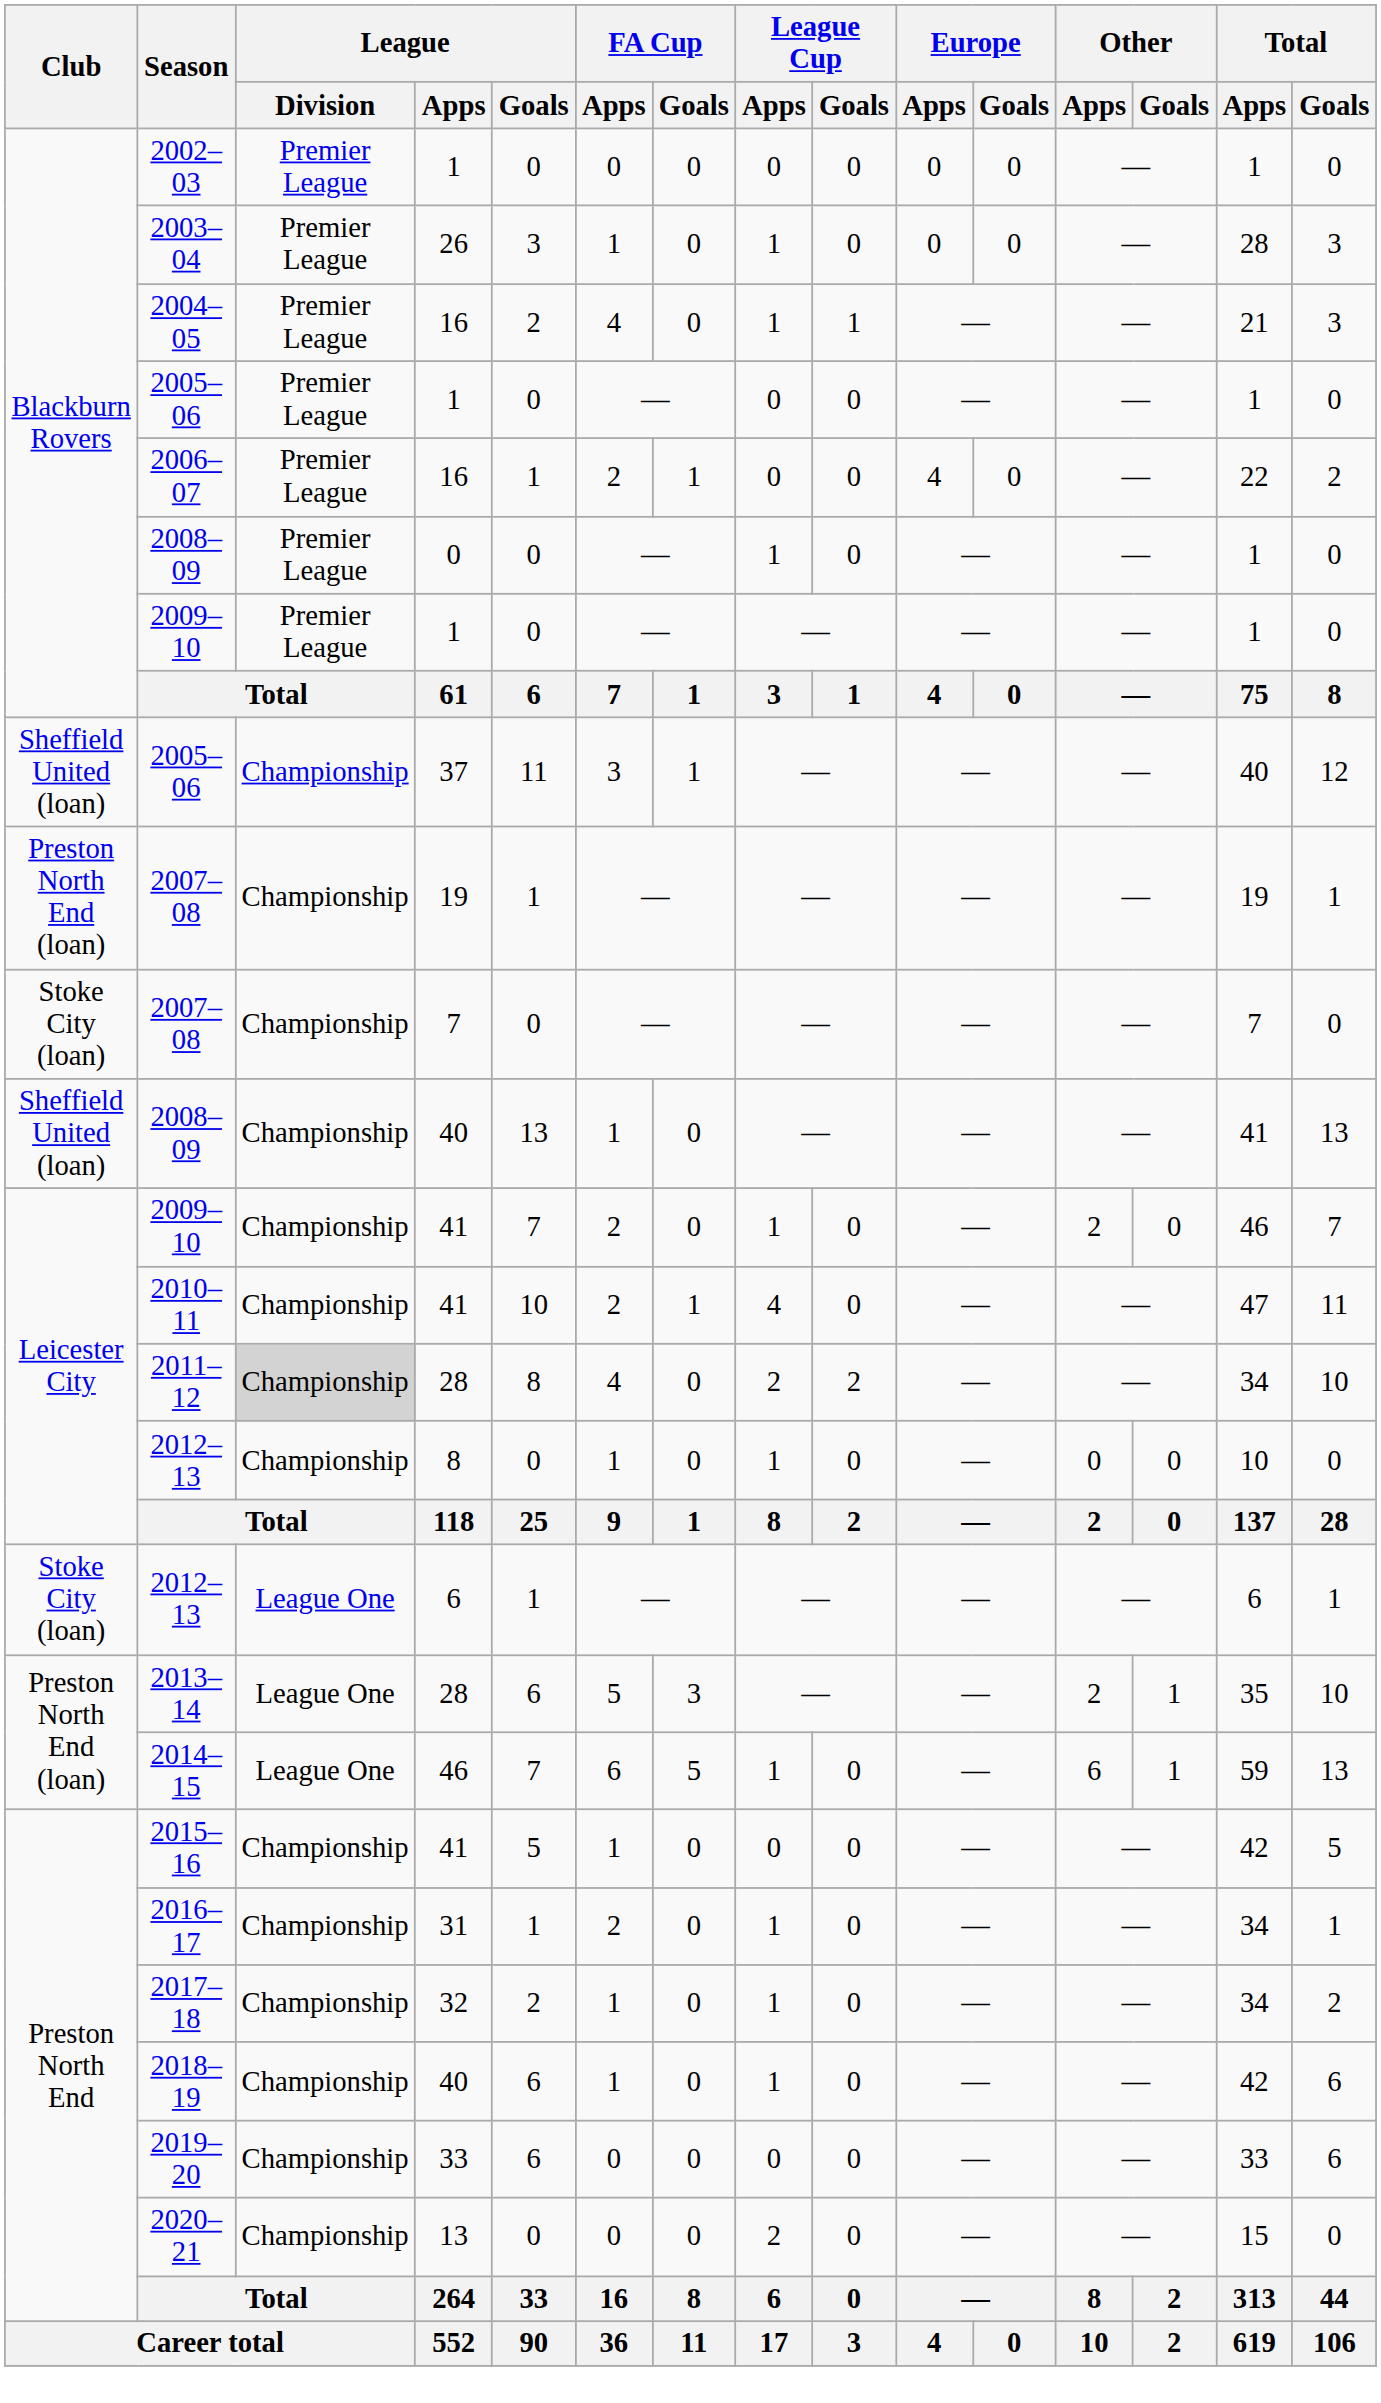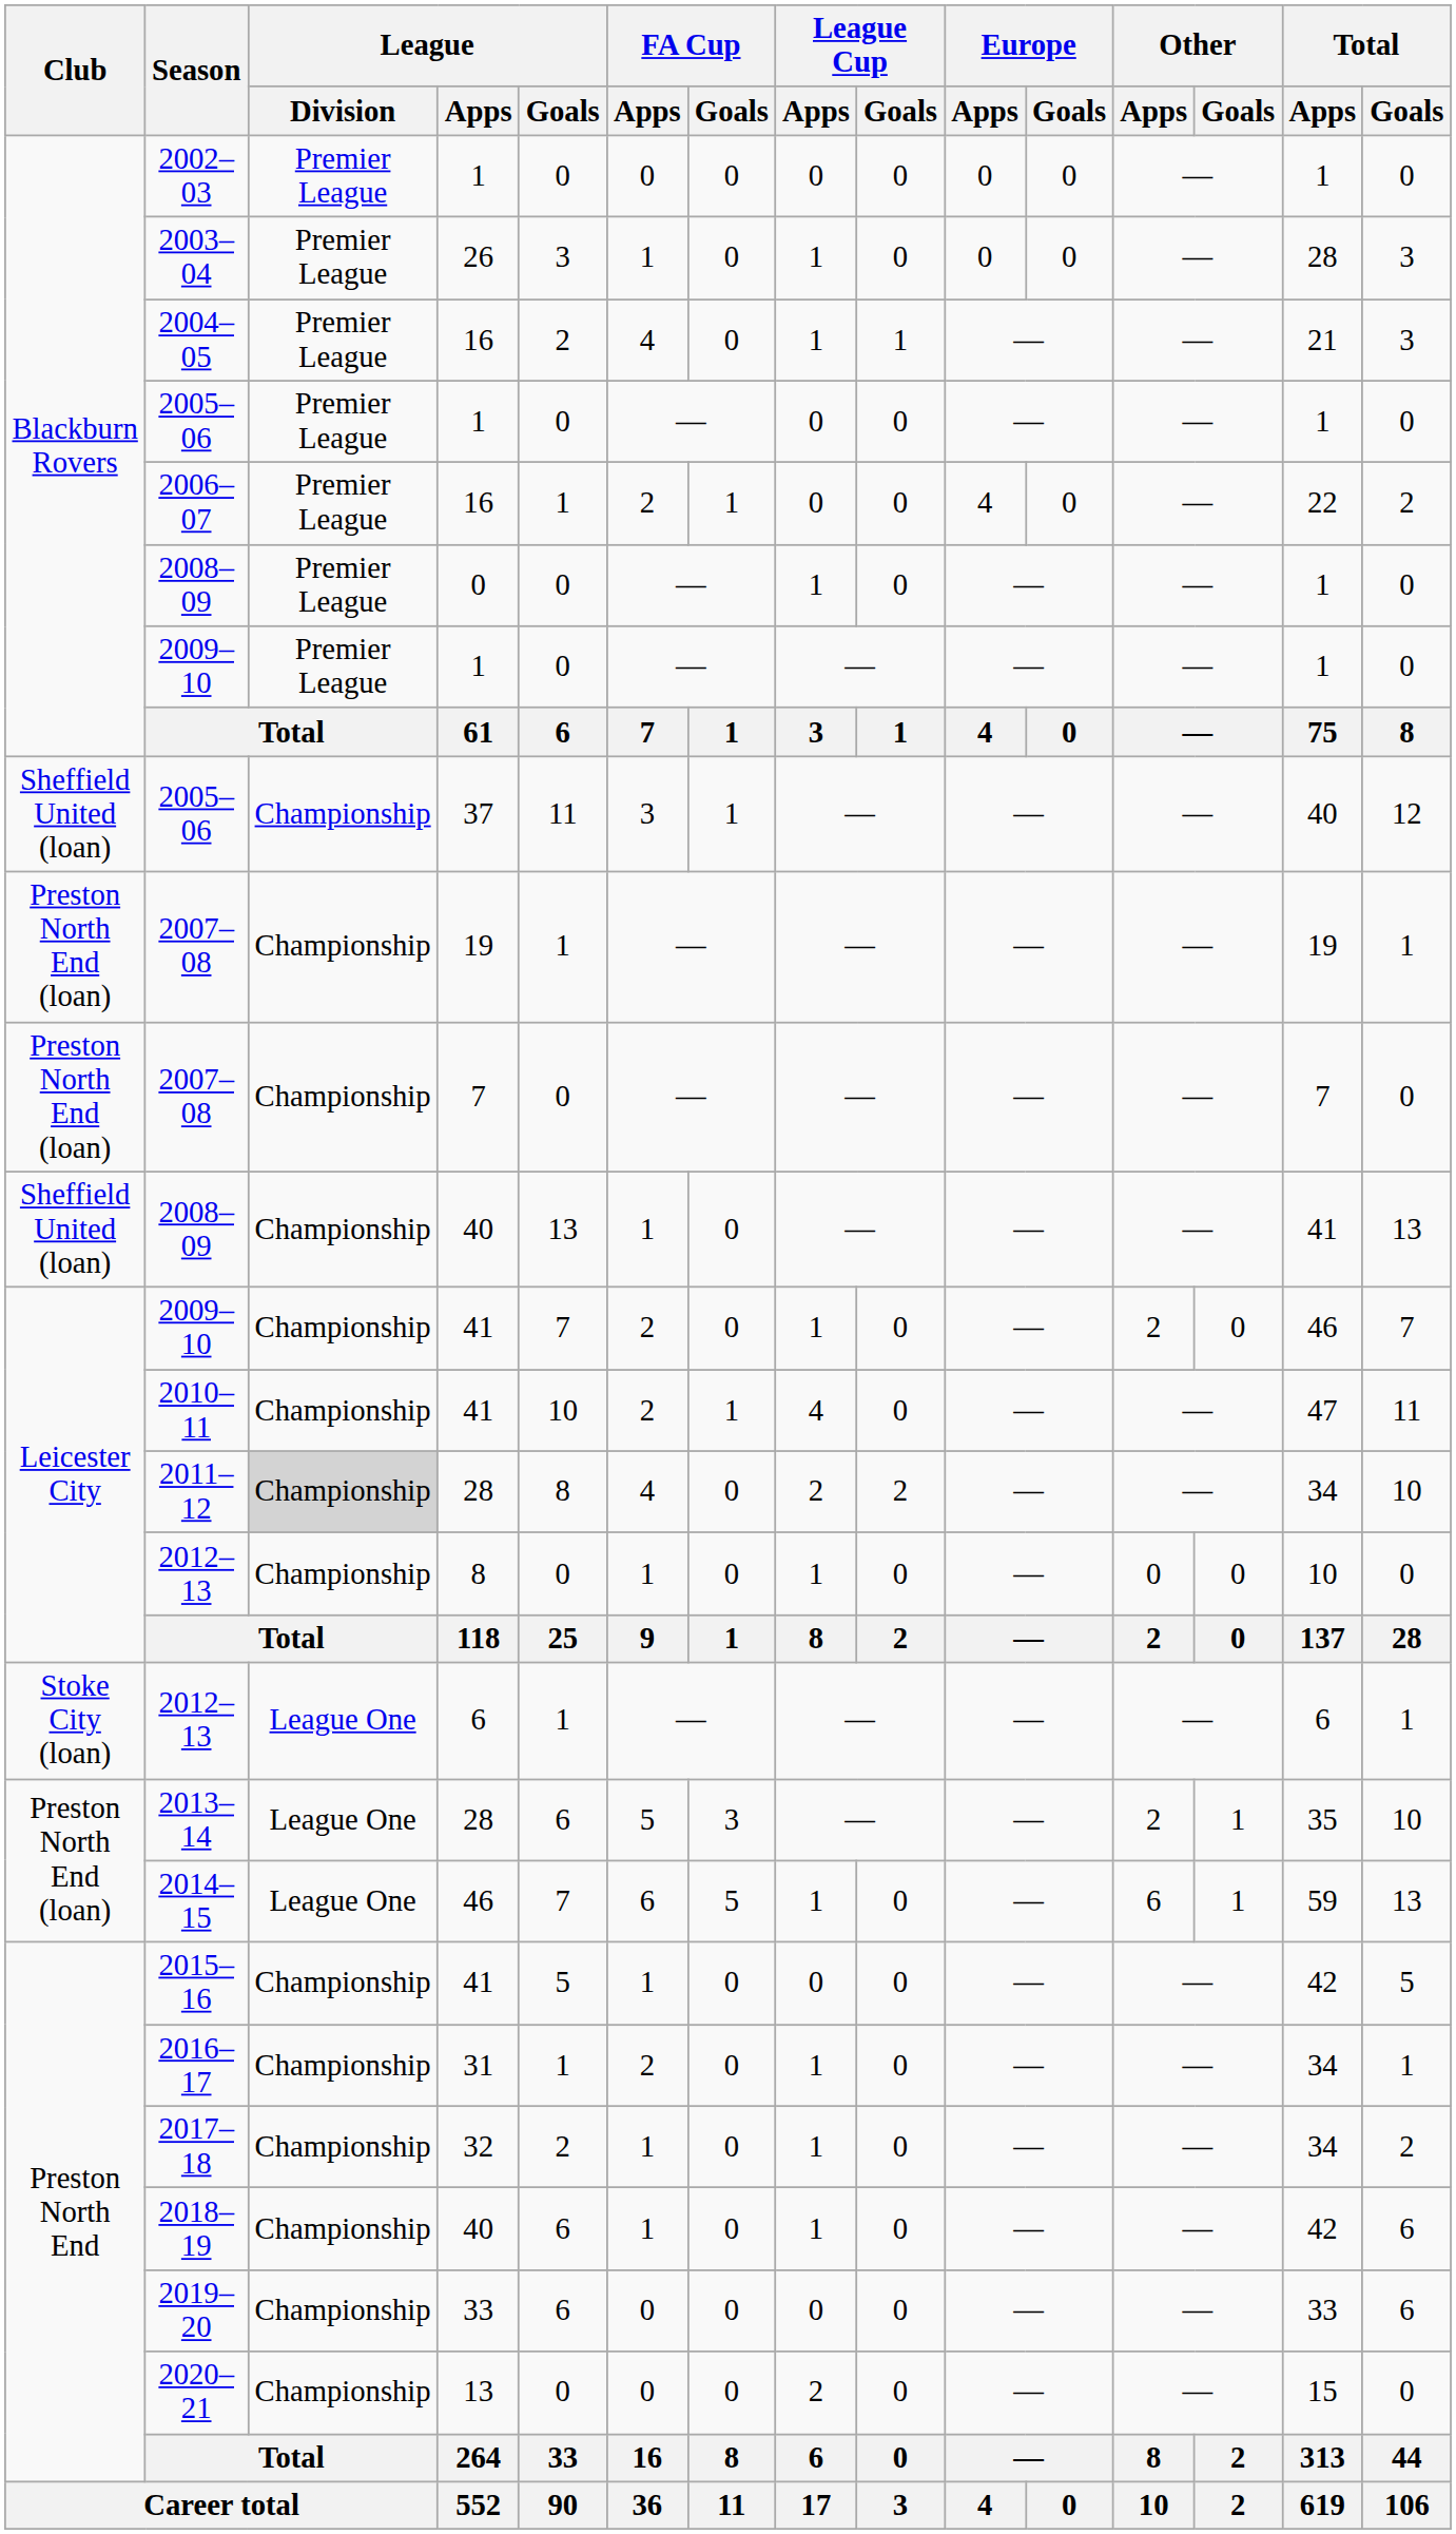2007–08 / 7 | Club: Stoke City (loan) -> Preston North End (loan)
